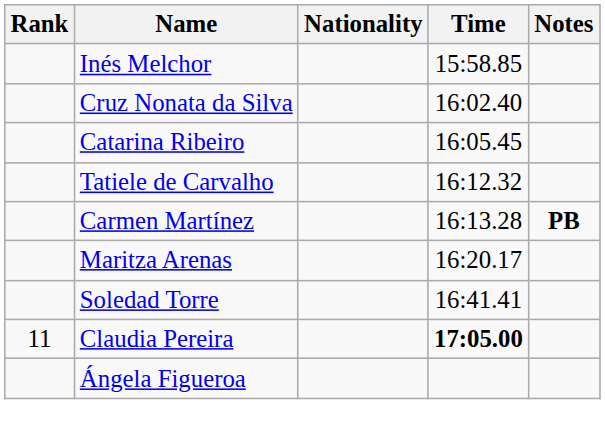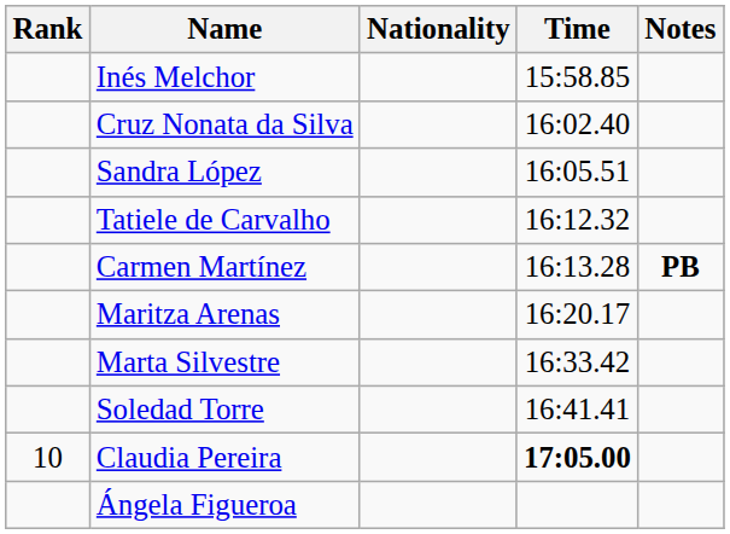- row: Catarina Ribeiro | 16:05.45
+ row: Sandra López | 16:05.51
+ row: Marta Silvestre | 16:33.42
Claudia Pereira | Rank: 11 -> 10
